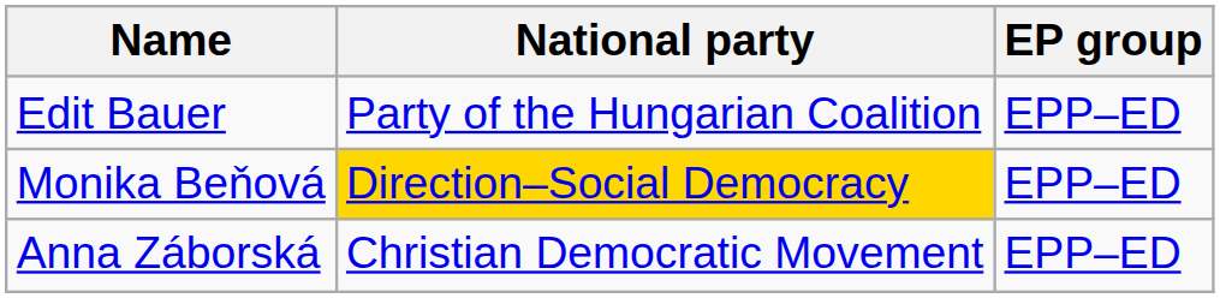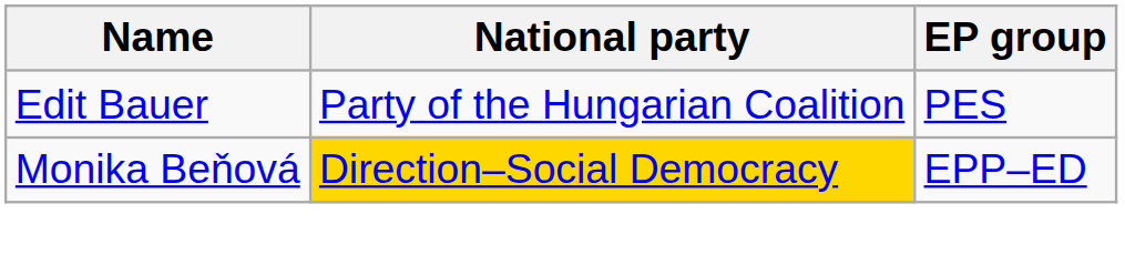Edit Bauer | EP group: EPP–ED -> PES
- row: Anna Záborská | Christian Democratic Movement | EPP–ED
